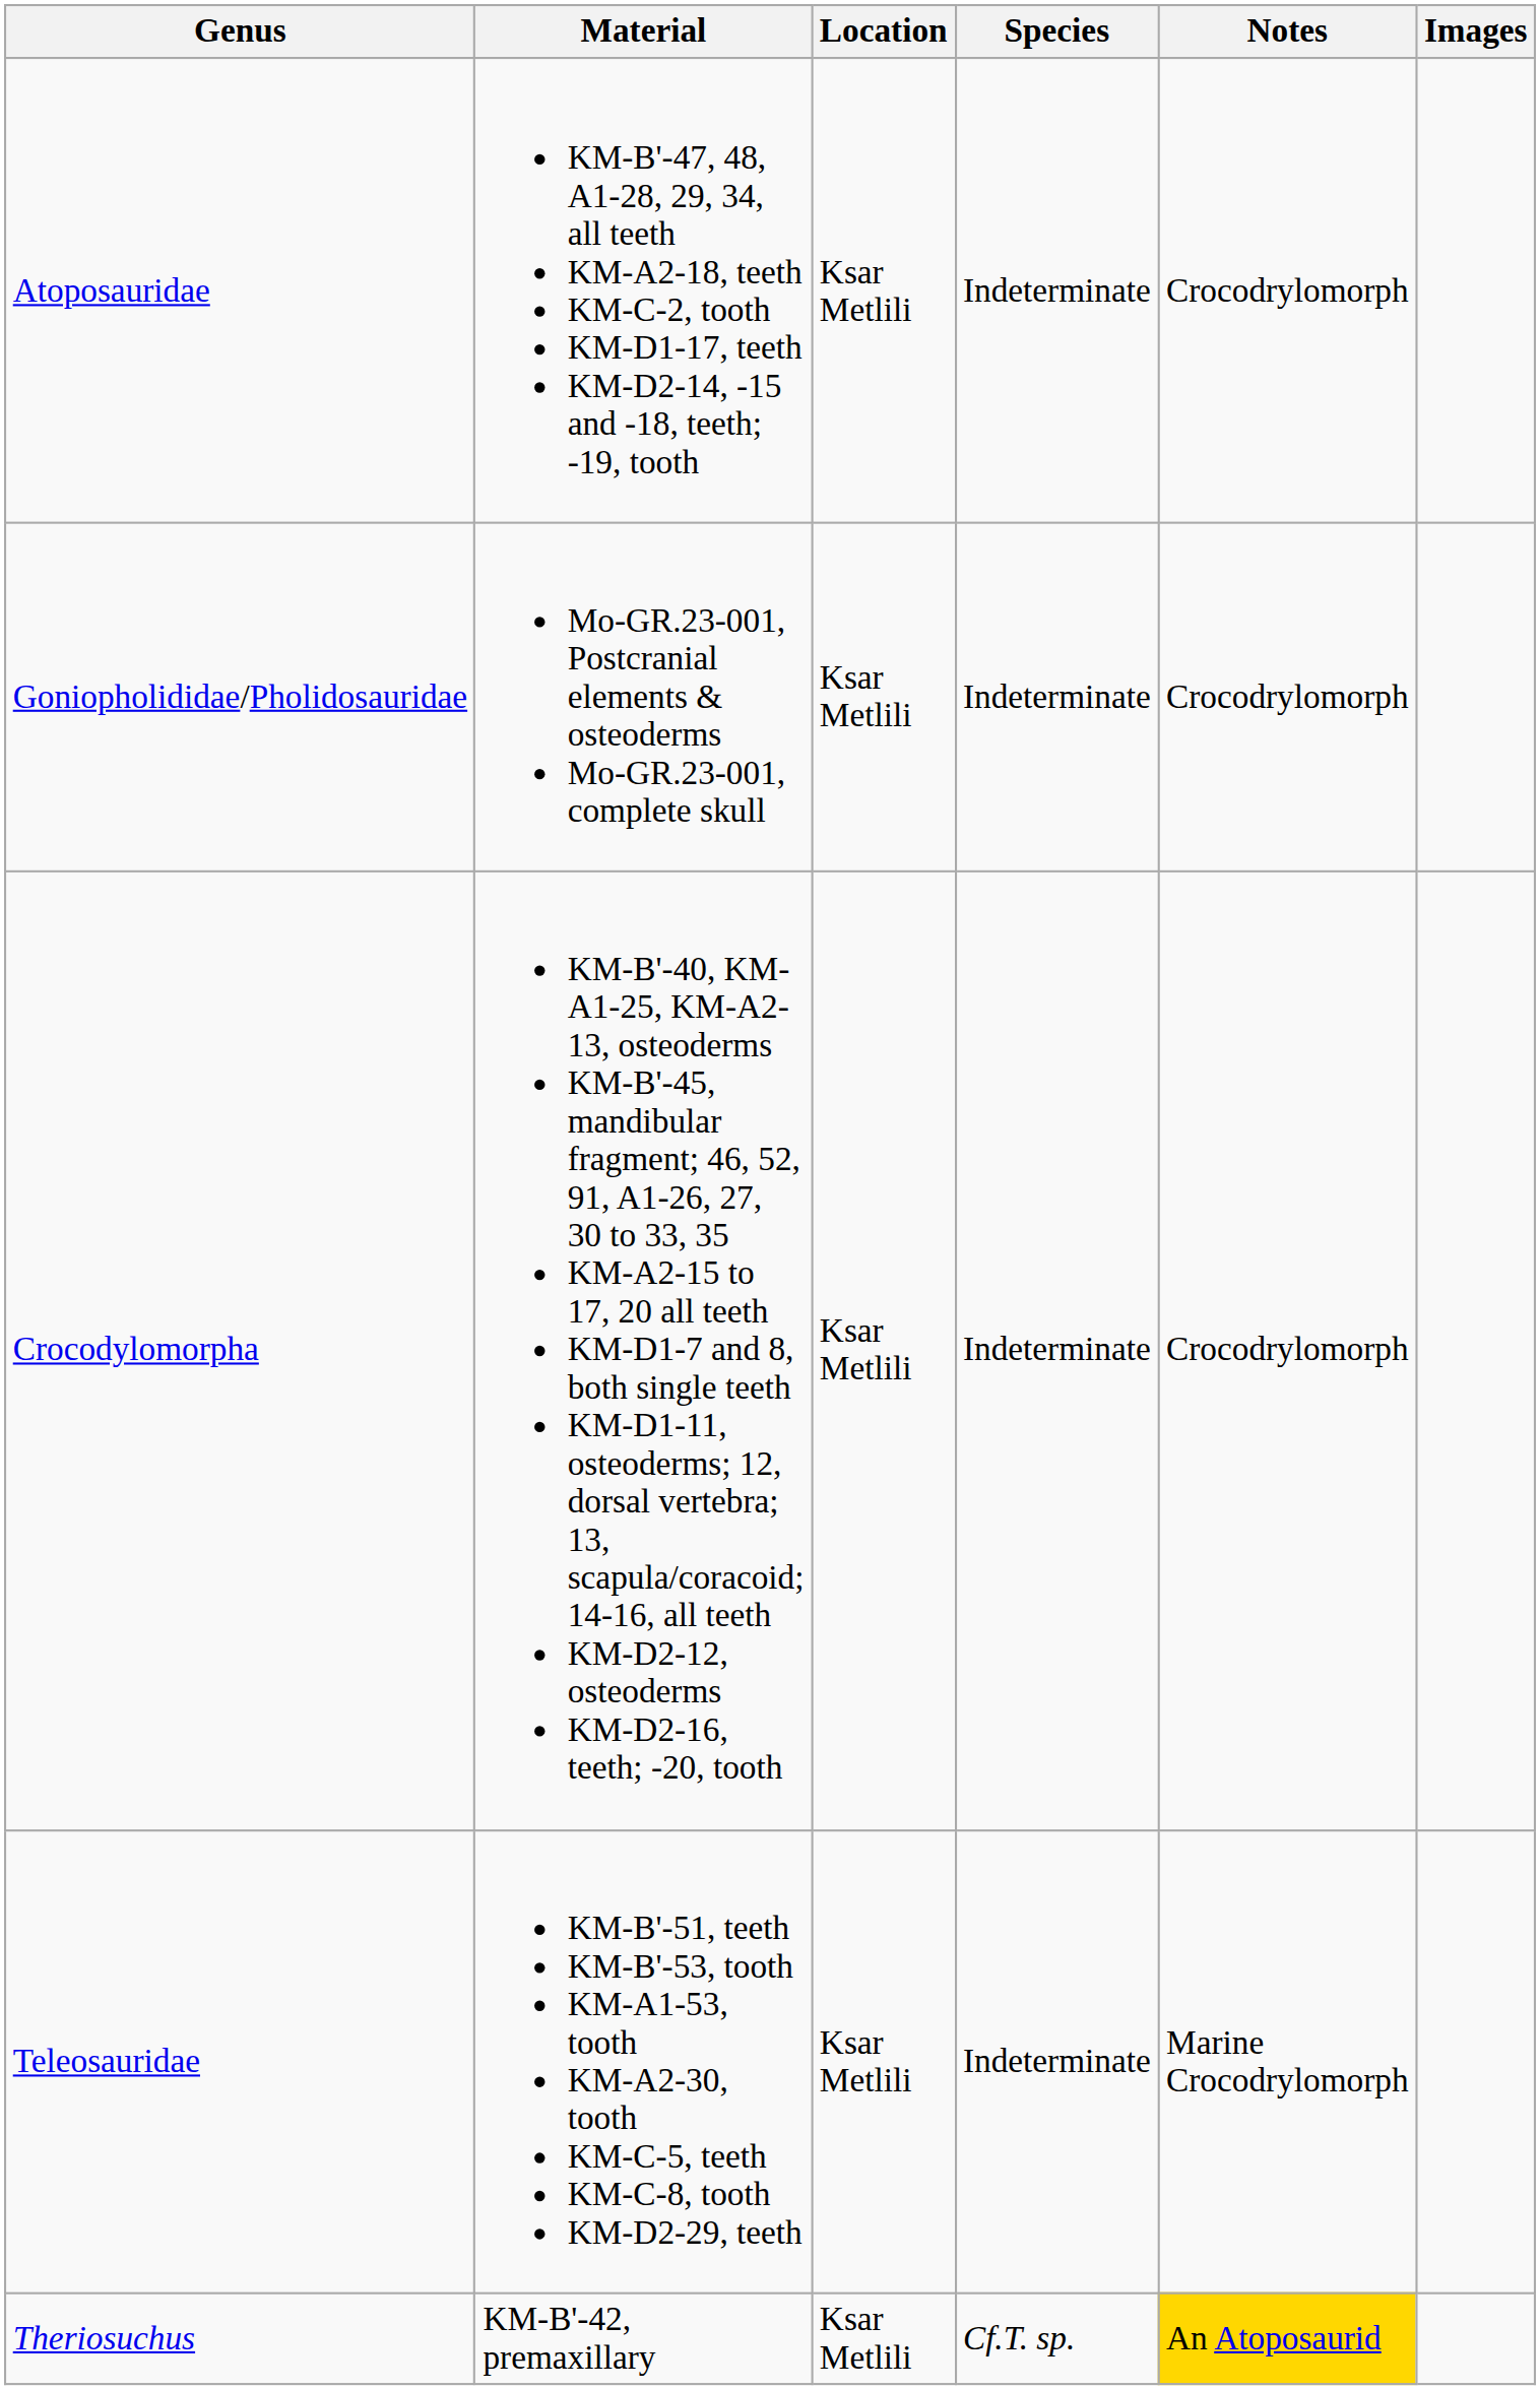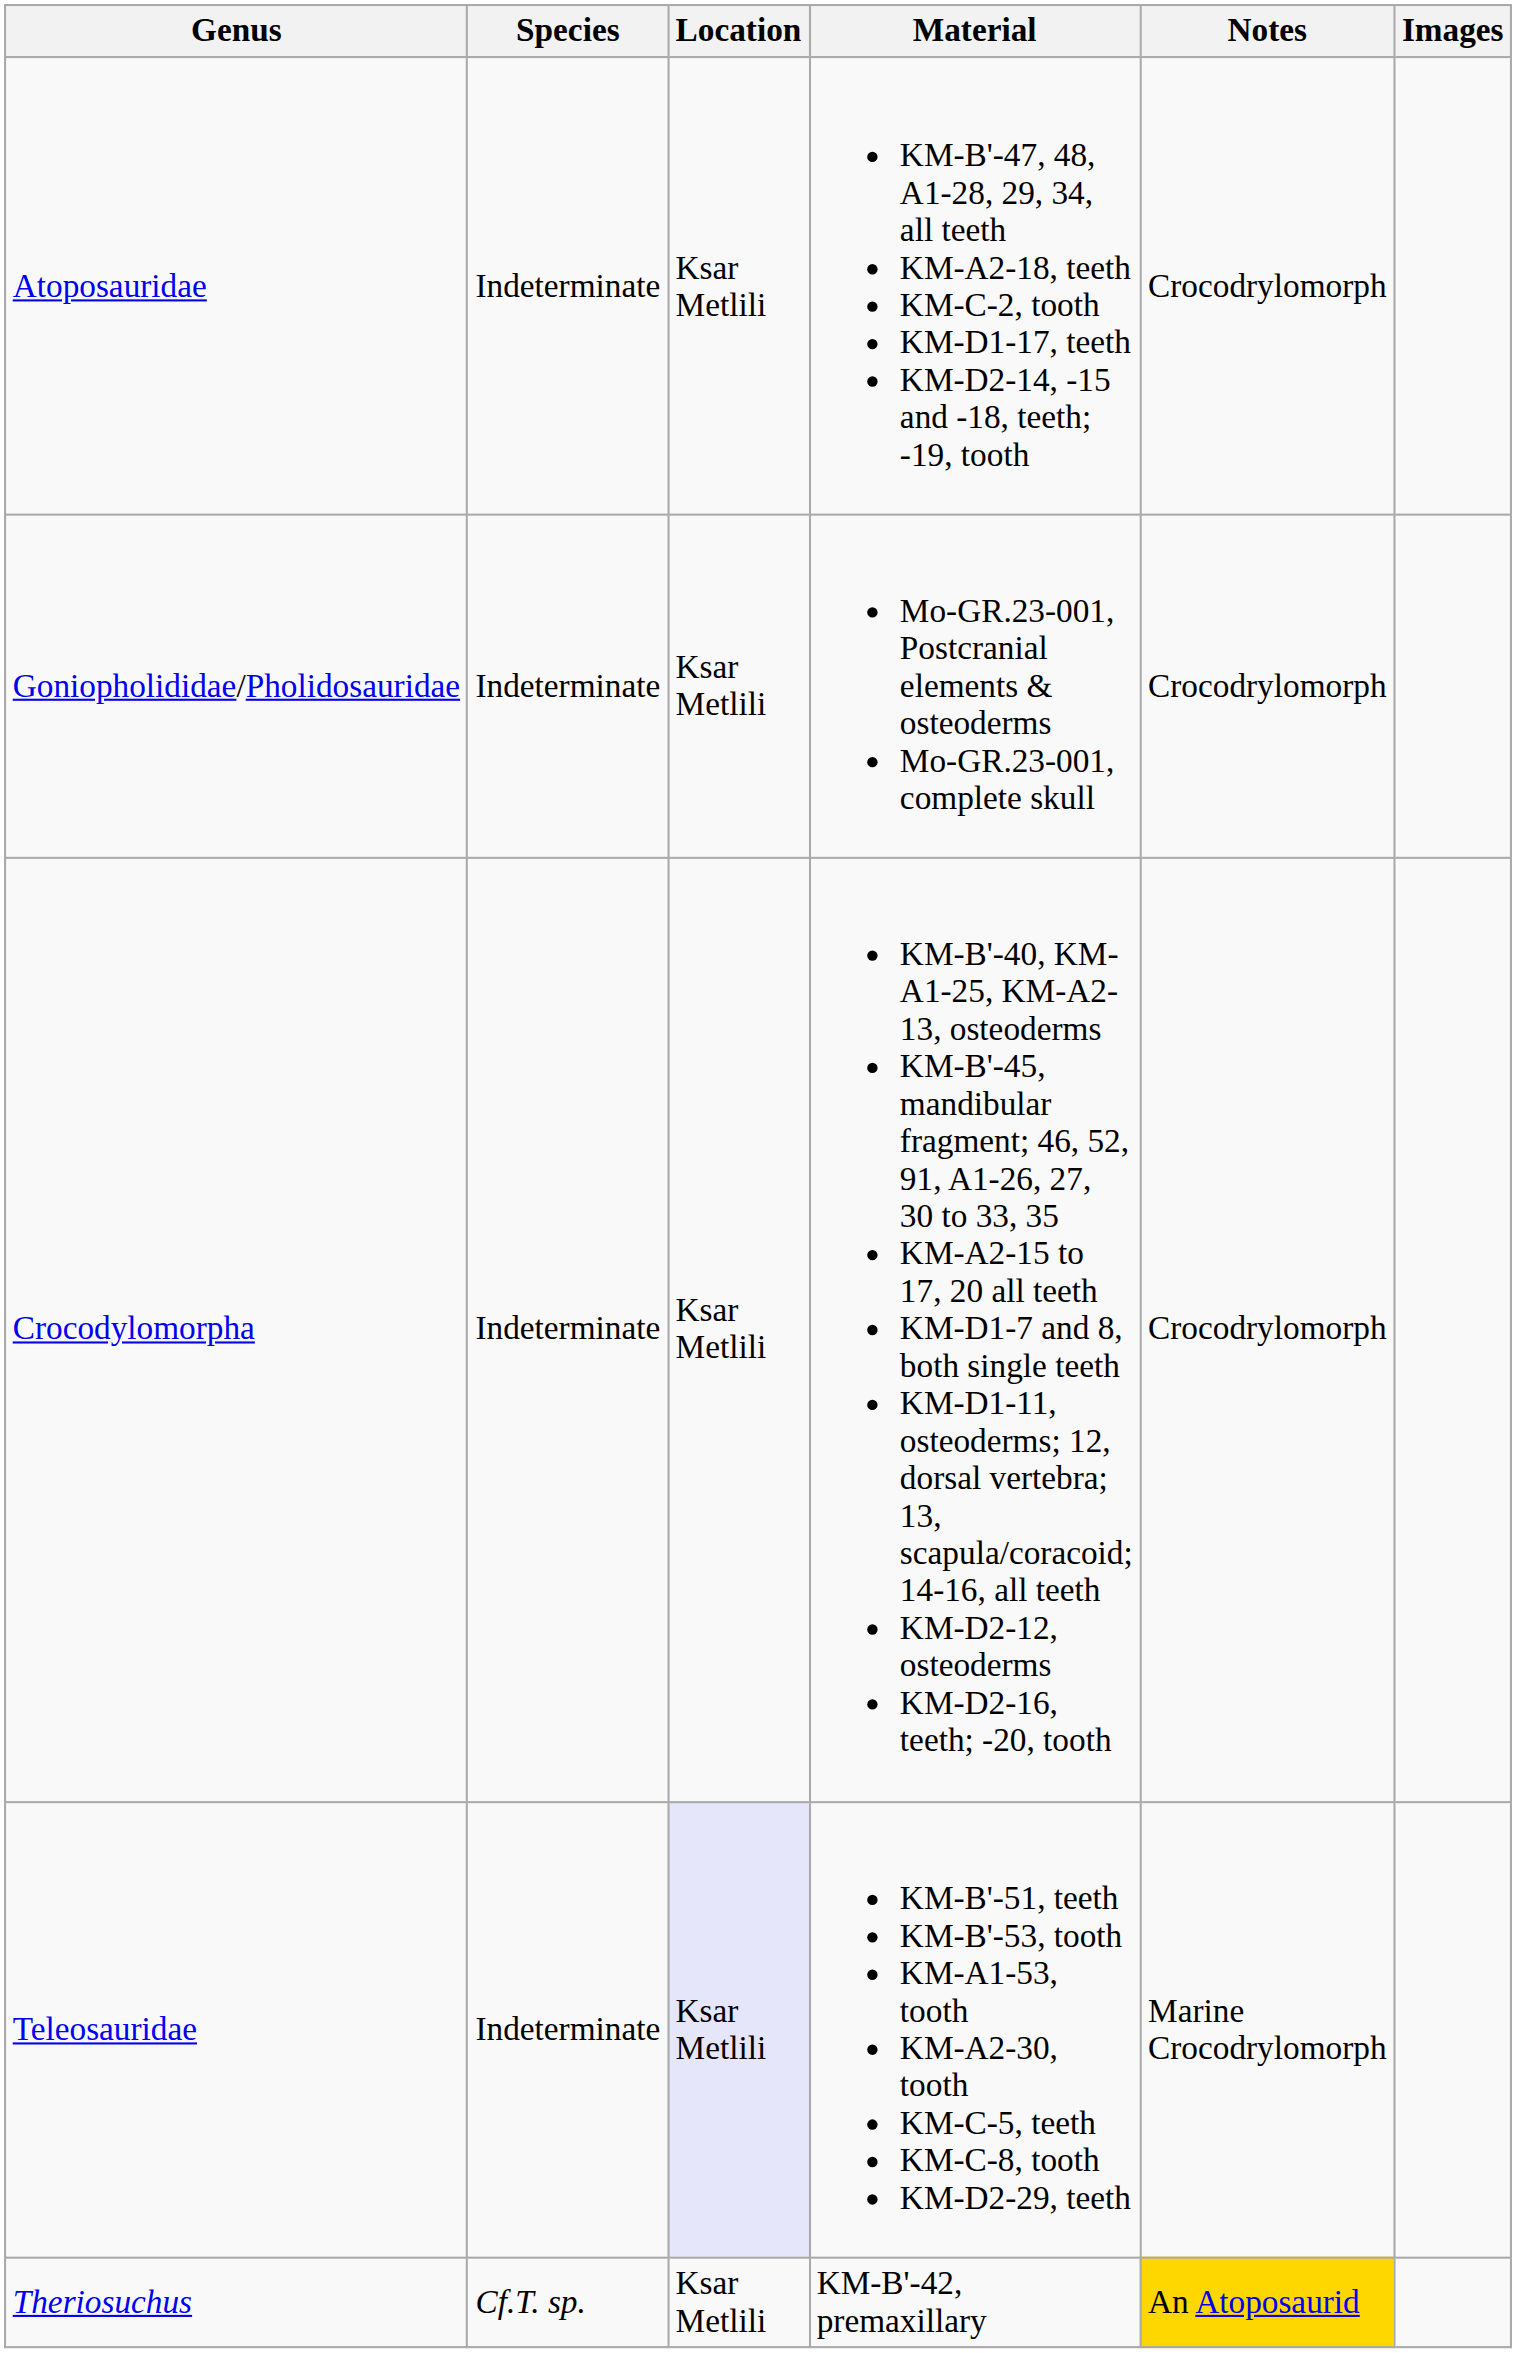columns swapped: Species <-> Material
Teleosauridae | Location: no background -> lavender background
